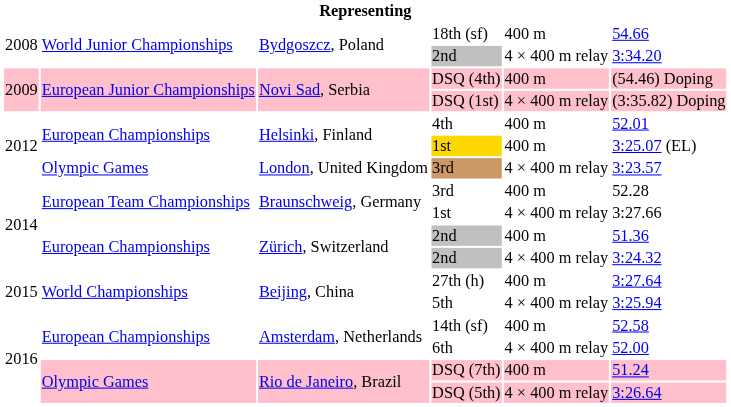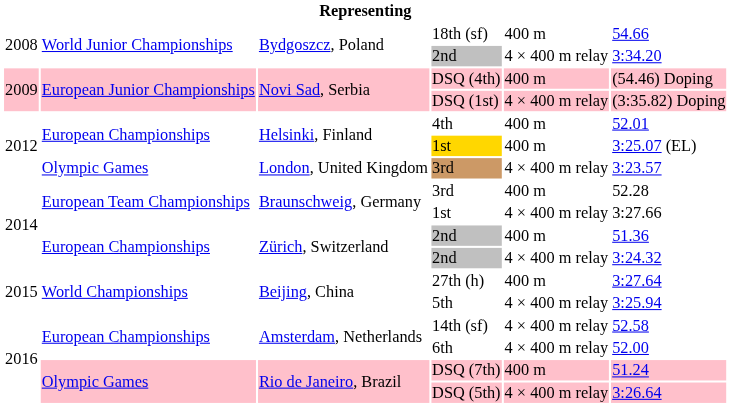14th (sf) | column 5: 400 m -> 4 × 400 m relay
